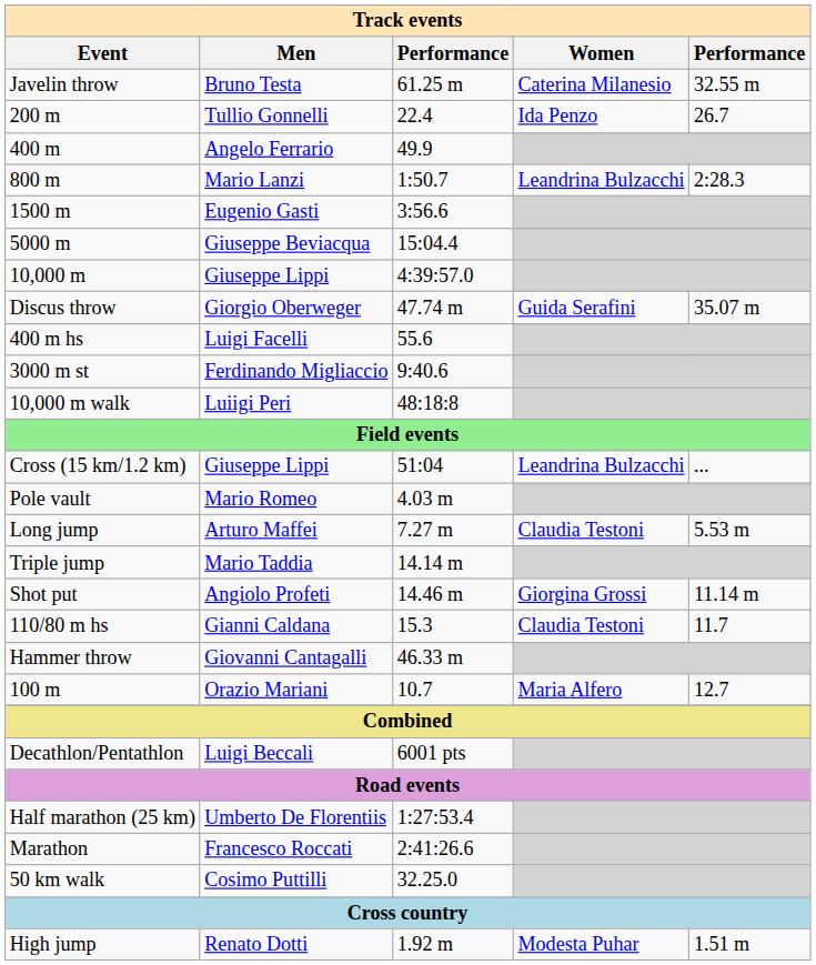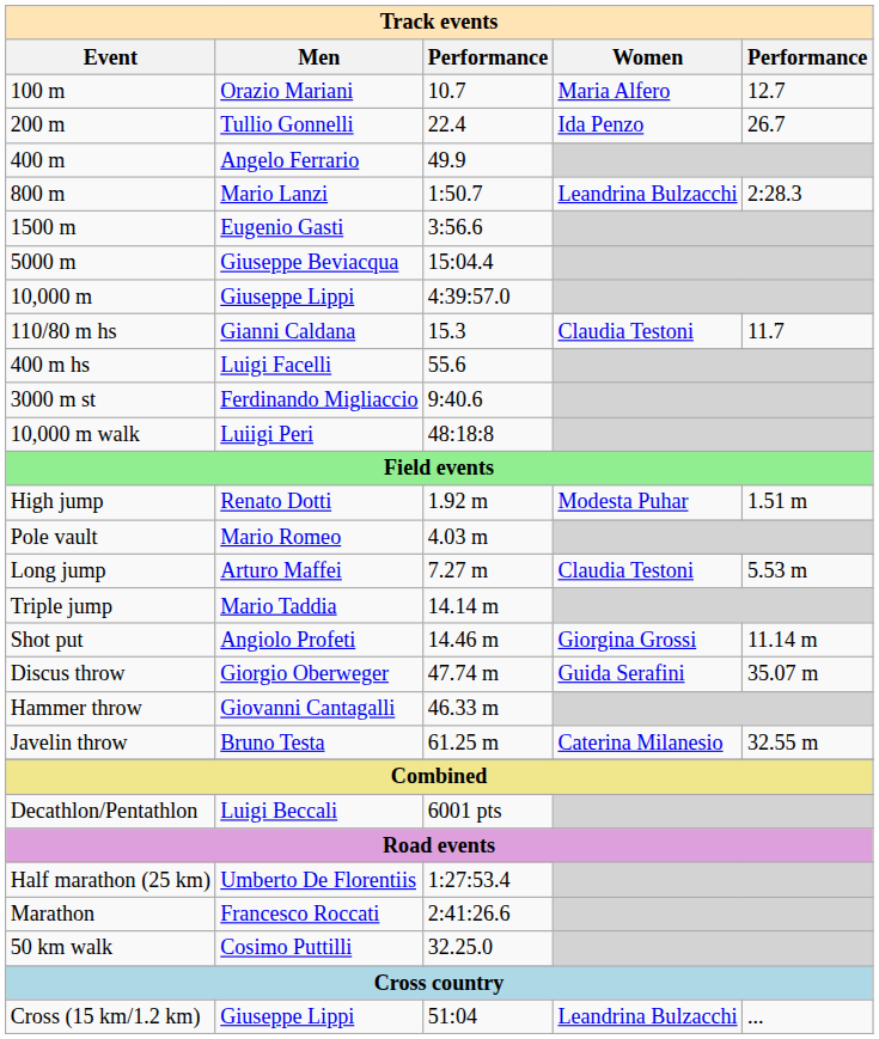rows swapped: 100 m <-> Javelin throw
rows swapped: 110/80 m hs <-> Discus throw
rows swapped: High jump <-> Cross (15 km/1.2 km)
